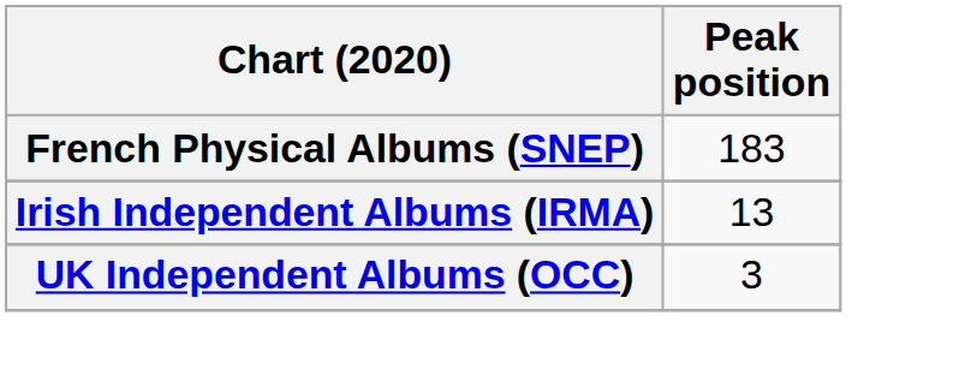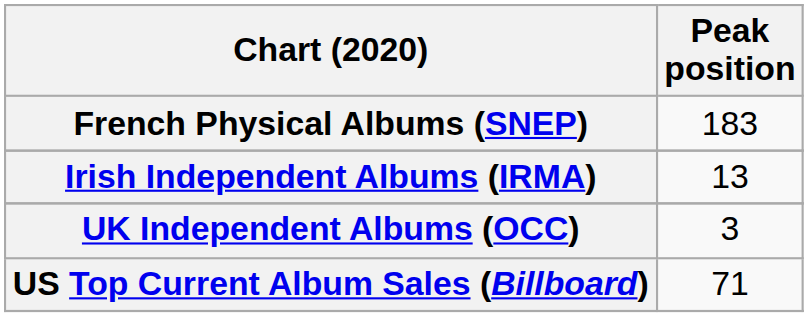+ row: US Top Current Album Sales (Billboard) | 71
